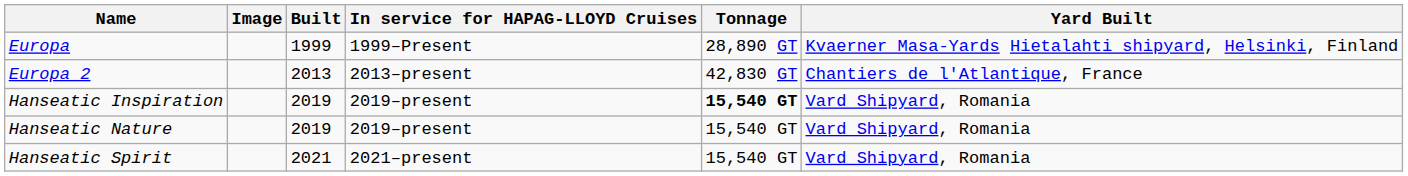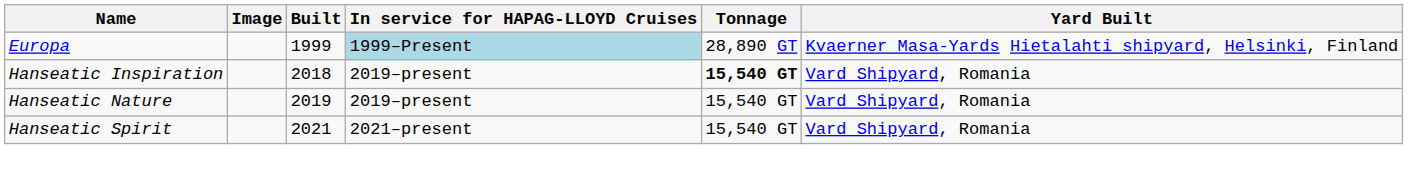Europa | In service for HAPAG-LLOYD Cruises: no background -> lightblue background
- row: Europa 2 | 2013 | 2013–present | 42,830 GT | Chantiers de l'Atlantique, France
Hanseatic Inspiration | Built: 2019 -> 2018
